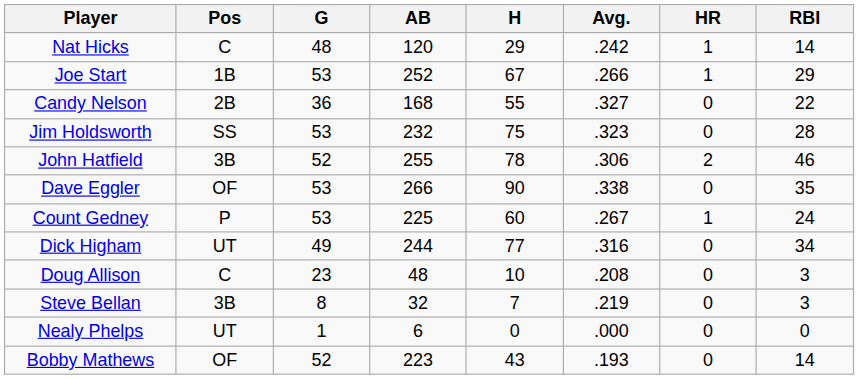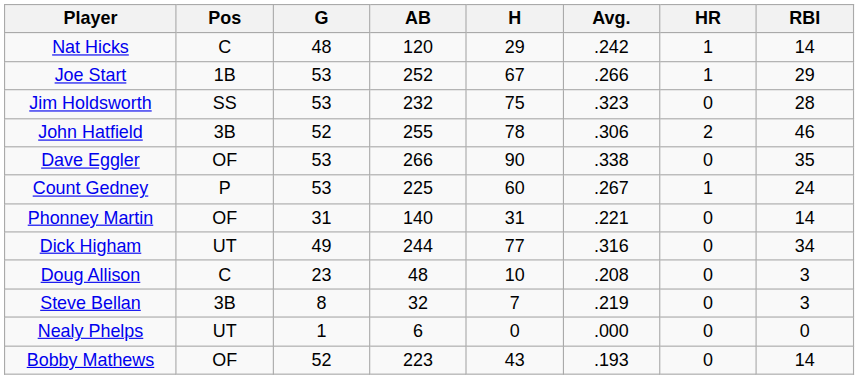- row: Candy Nelson | 2B | 36 | 168 | 55 | .327 | 0 | 22
+ row: Phonney Martin | OF | 31 | 140 | 31 | .221 | 0 | 14
